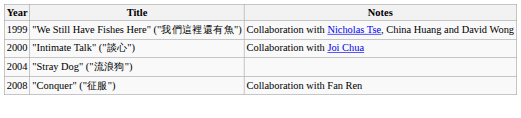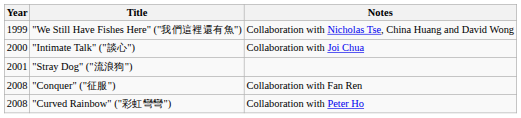"Stray Dog" ("流浪狗") | Year: 2004 -> 2001
+ row: 2008 | "Curved Rainbow" ("彩虹彎彎") | Collaboration with Peter Ho
